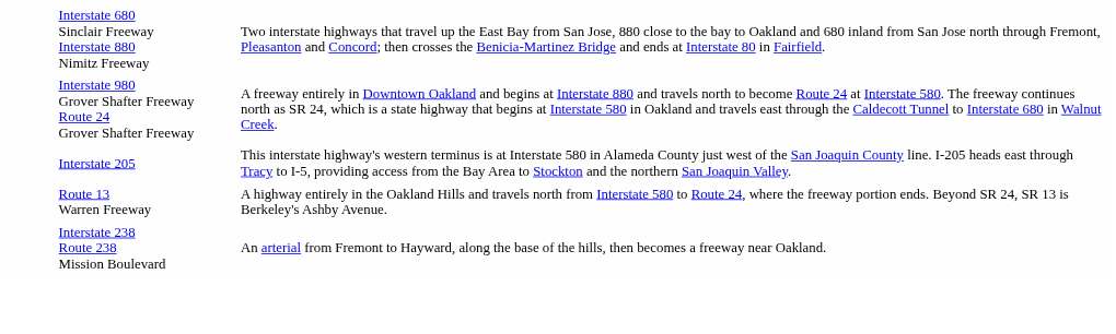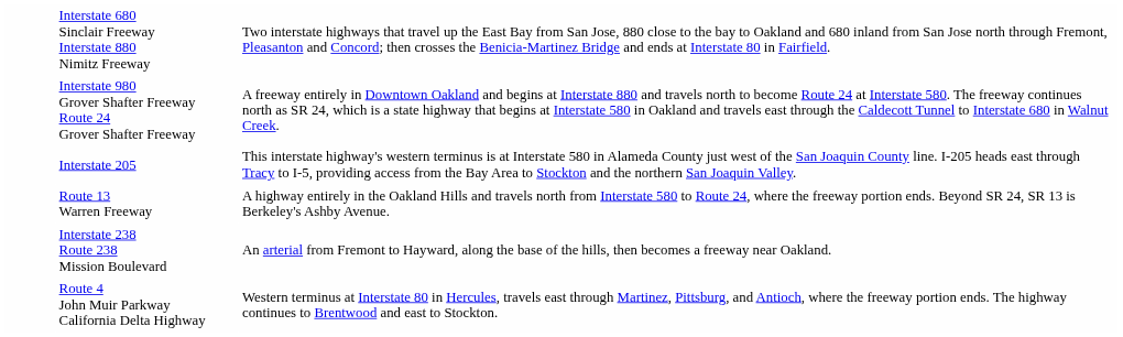+ row: Route 4 John Muir Parkway California Delta Highway | Western terminus at Interstate 80 in Hercules, travels east through Martinez, Pittsburg, and Antioch, where the freeway portion ends. The highway continues to Brentwood and east to Stockton.
